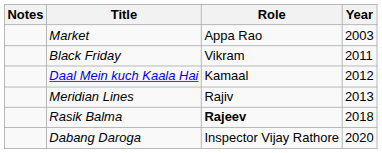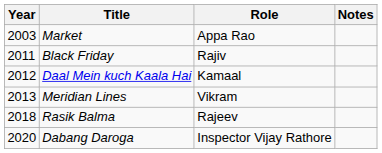columns swapped: Year <-> Notes
Black Friday | Role: Vikram -> Rajiv
Meridian Lines | Role: Rajiv -> Vikram
Rasik Balma | Role: bold -> normal
